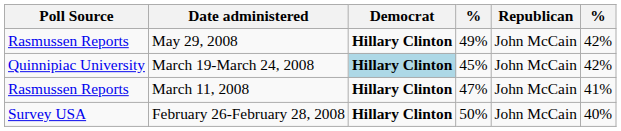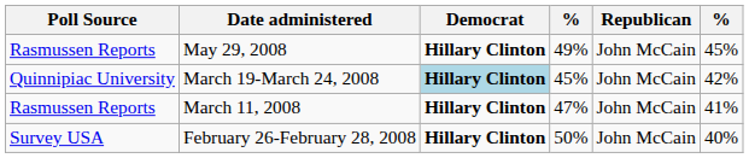May 29, 2008 | column 6: 42% -> 45%
